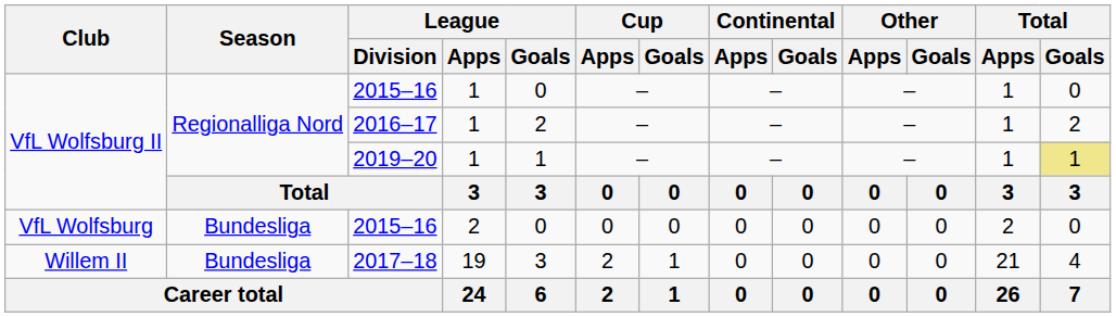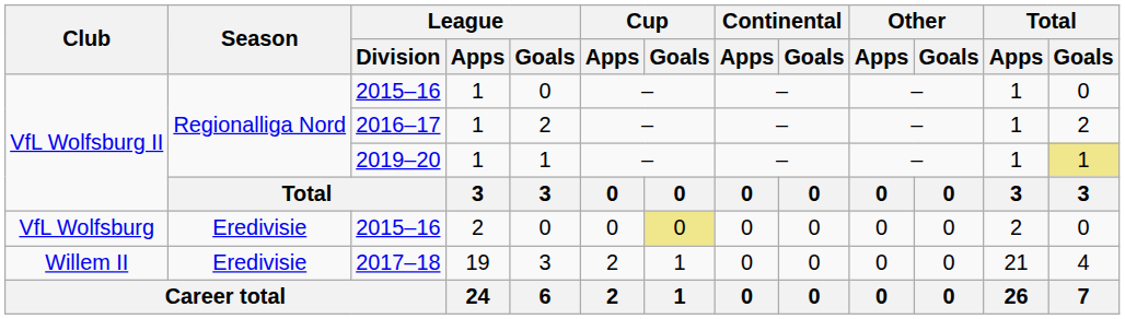VfL Wolfsburg / 2015–16 | Season: Bundesliga -> Eredivisie
VfL Wolfsburg / 2015–16 | Cup / Goals: no background -> khaki background
2017–18 | Season: Bundesliga -> Eredivisie
